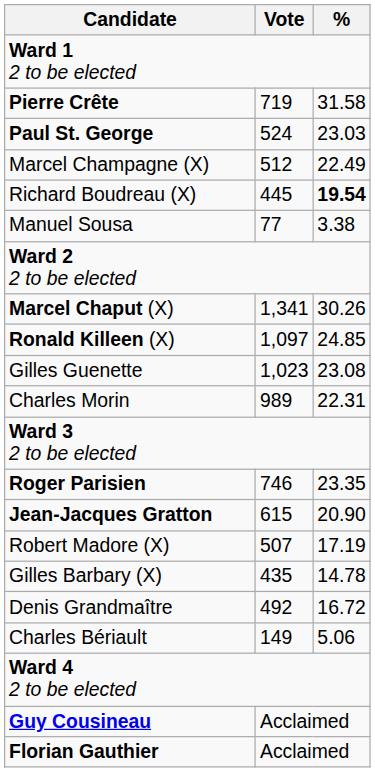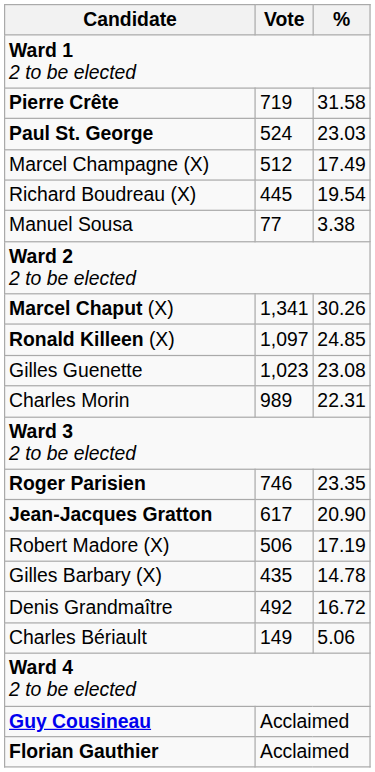Marcel Champagne (X) | %: 22.49 -> 17.49
Richard Boudreau (X) | %: bold -> normal
Jean-Jacques Gratton | Vote: 615 -> 617
Robert Madore (X) | Vote: 507 -> 506
